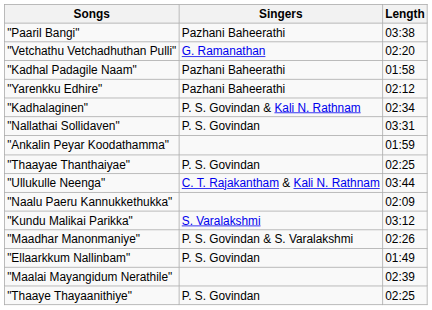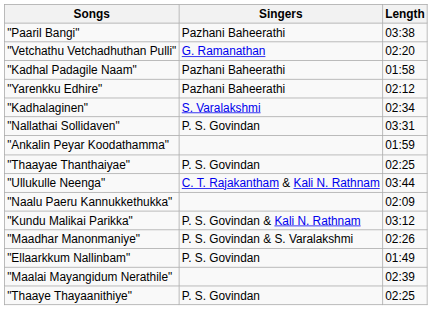"Kadhalaginen" | Singers: P. S. Govindan & Kali N. Rathnam -> S. Varalakshmi
"Kundu Malikai Parikka" | Singers: S. Varalakshmi -> P. S. Govindan & Kali N. Rathnam
